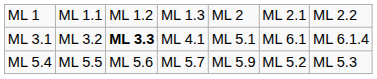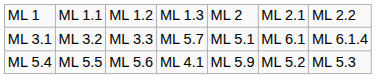ML 3.1 | column 3: bold -> normal
ML 3.1 | column 4: ML 4.1 -> ML 5.7
ML 5.4 | column 4: ML 5.7 -> ML 4.1
